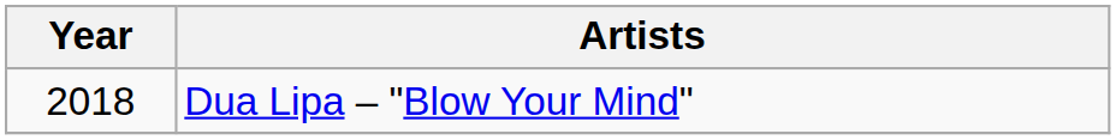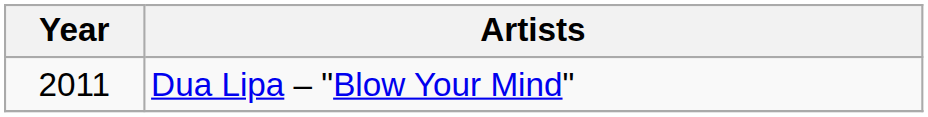Dua Lipa – "Blow Your Mind" | Year: 2018 -> 2011
